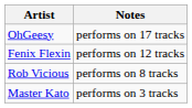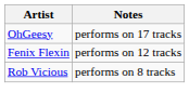- row: Master Kato | performs on 3 tracks
